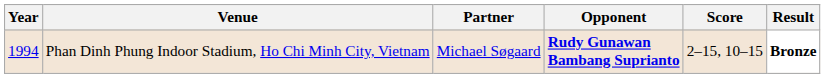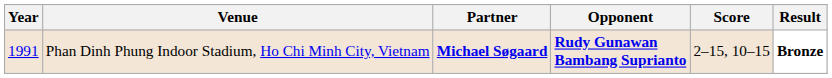Phan Dinh Phung Indoor Stadium, Ho Chi Minh City, Vietnam | Year: 1994 -> 1991
Phan Dinh Phung Indoor Stadium, Ho Chi Minh City, Vietnam | Partner: normal -> bold
